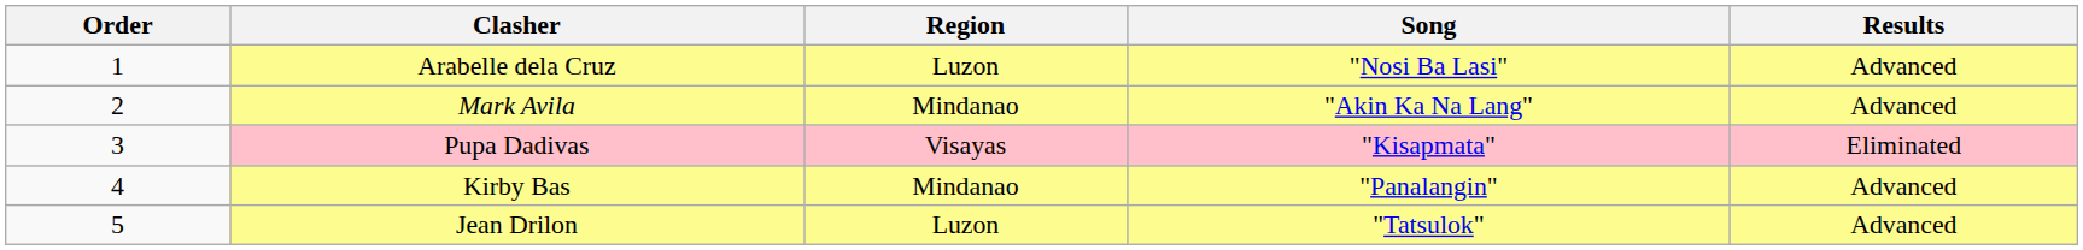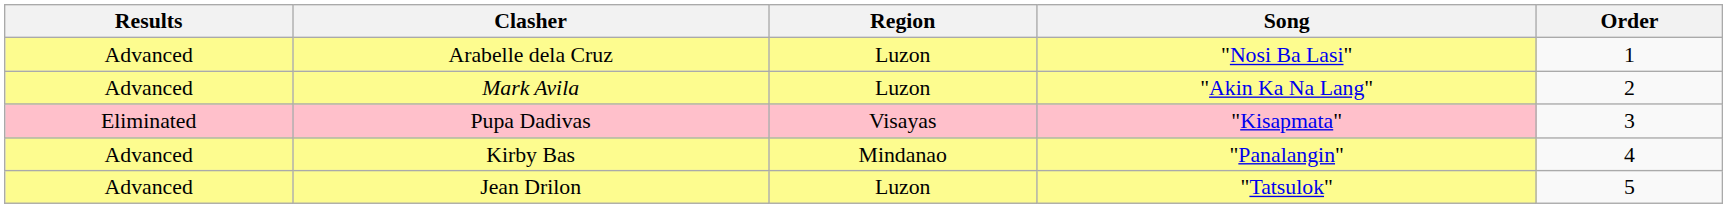columns swapped: Order <-> Results
Mark Avila | Region: Mindanao -> Luzon
